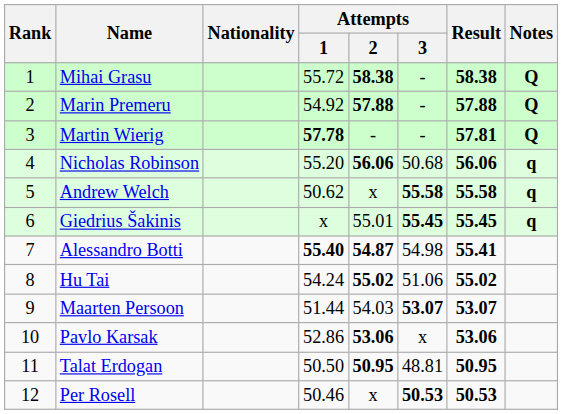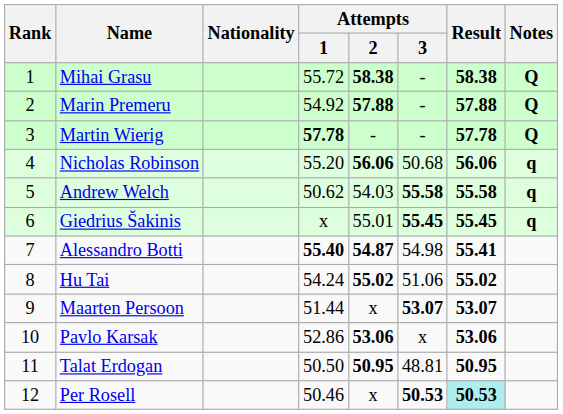Martin Wierig | Result: 57.81 -> 57.78
Andrew Welch | Attempts / 2: x -> 54.03
Maarten Persoon | Attempts / 2: 54.03 -> x
Per Rosell | Result: no background -> paleturquoise background
